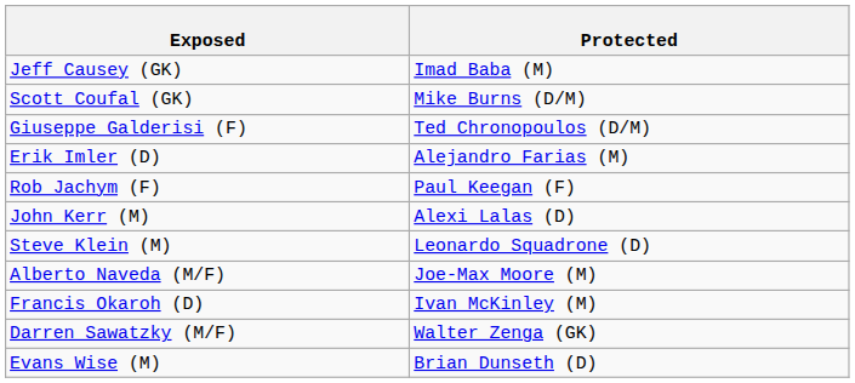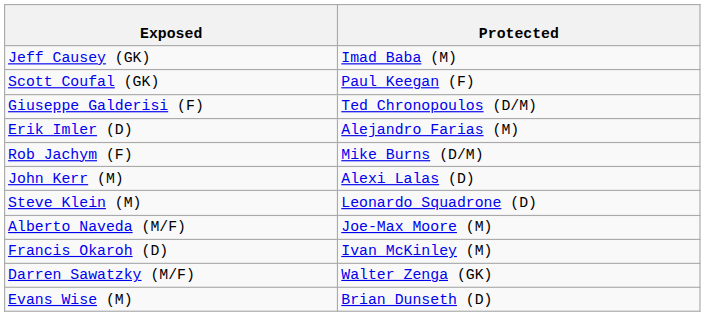Scott Coufal (GK) | Protected: Mike Burns (D/M) -> Paul Keegan (F)
Rob Jachym (F) | Protected: Paul Keegan (F) -> Mike Burns (D/M)
